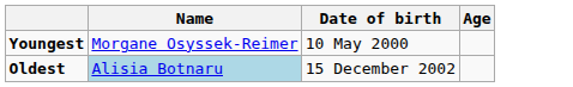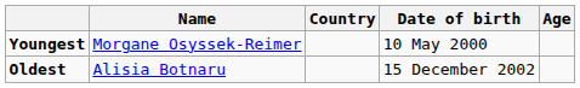+ column: Country
Oldest | Name: lightblue background -> no background
